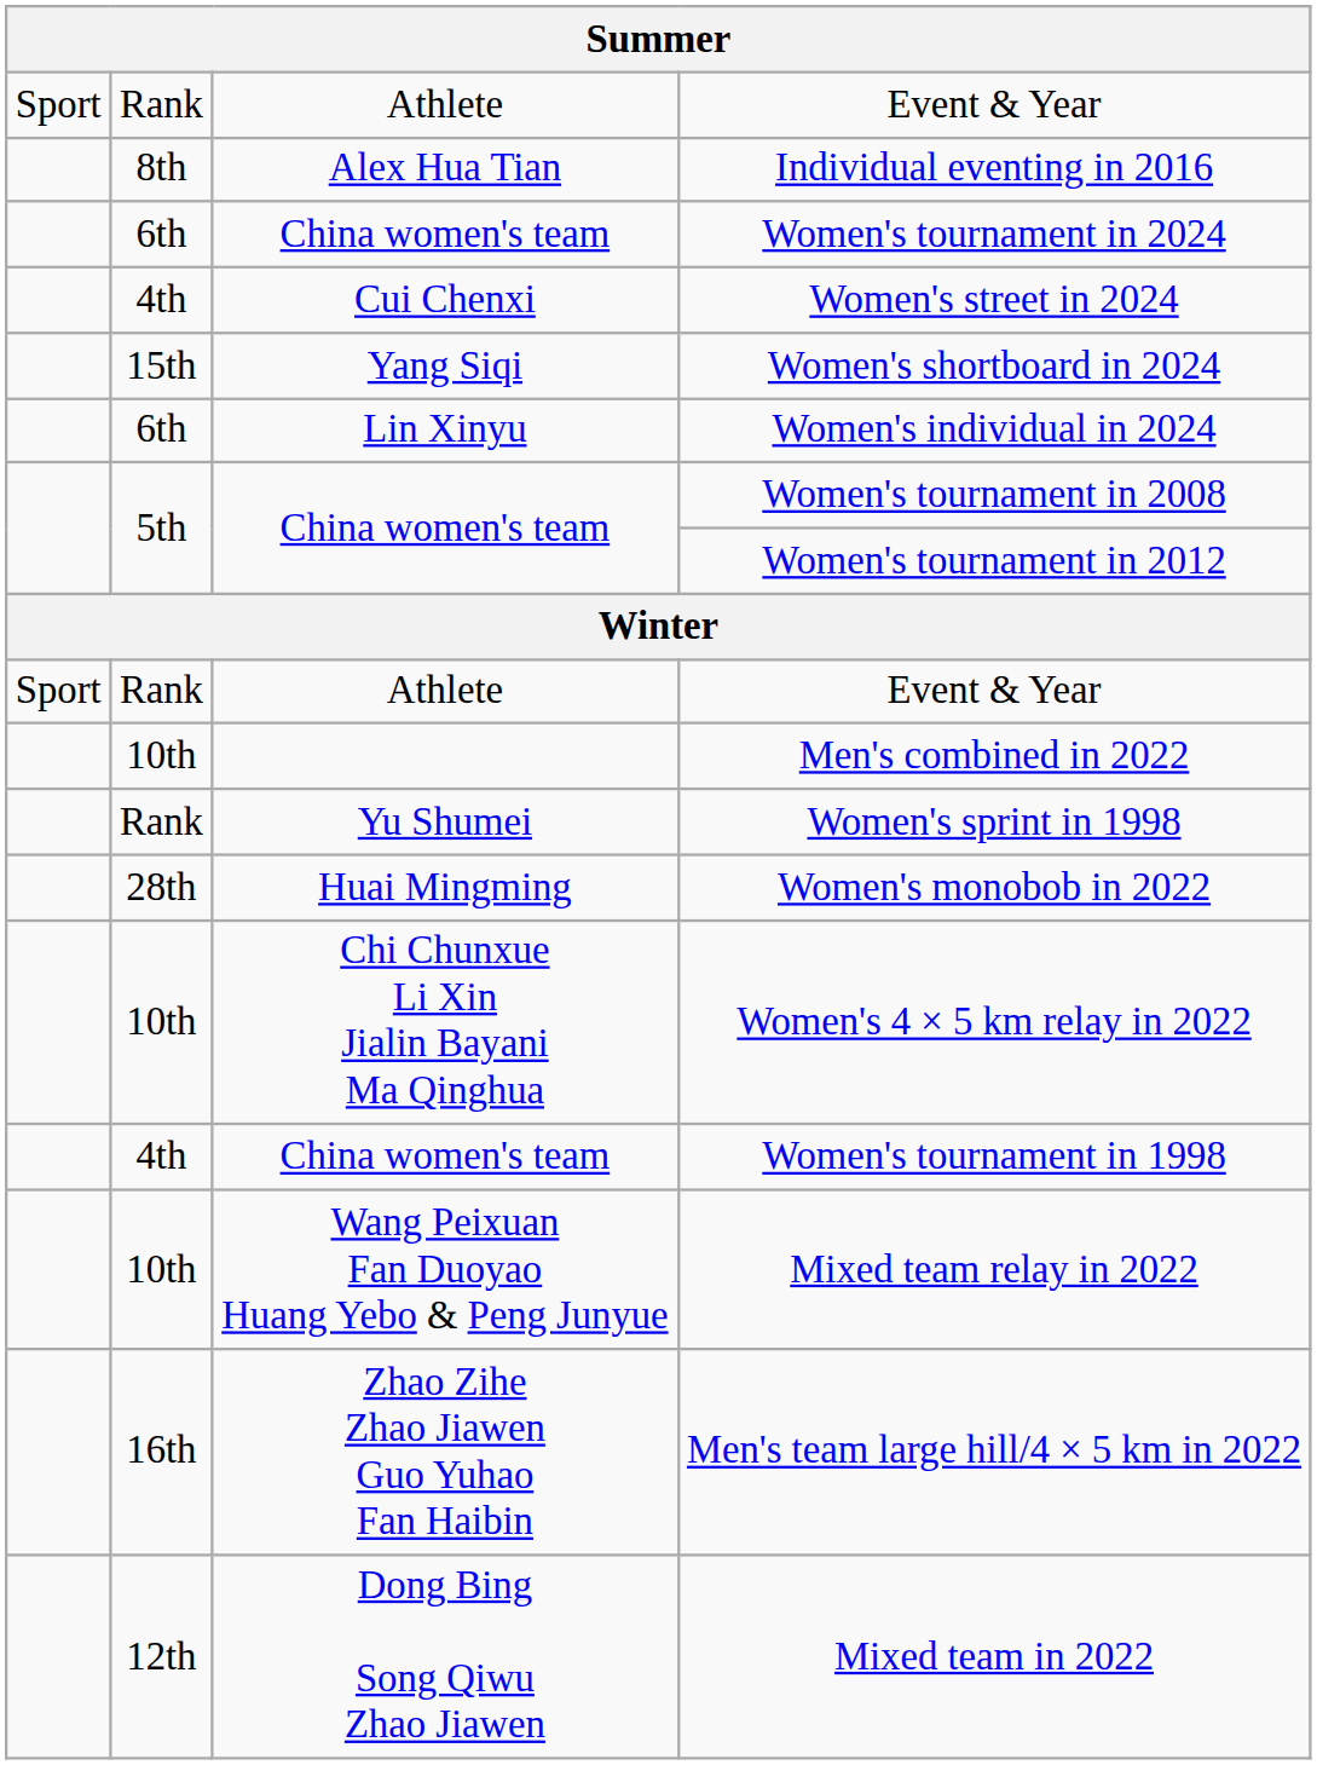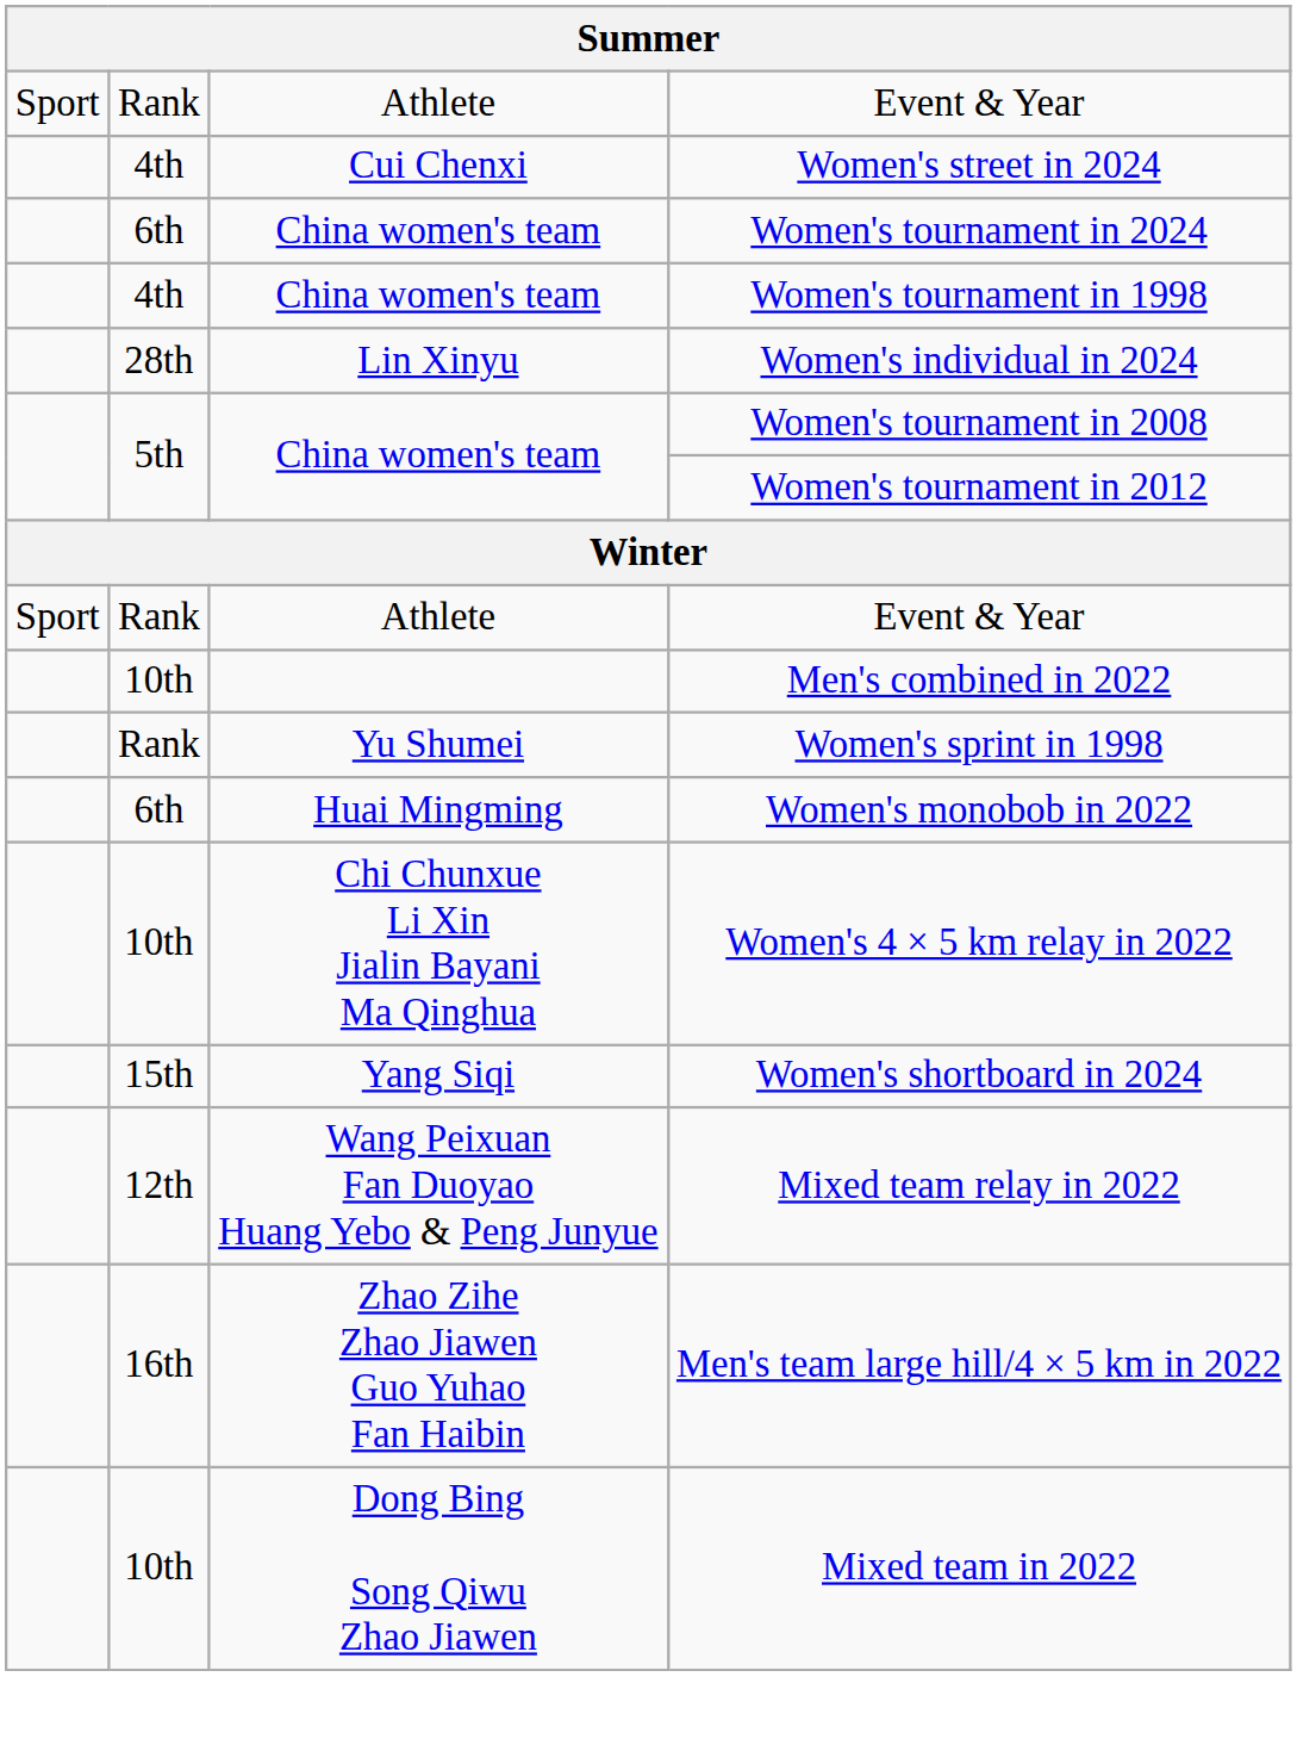- row: 8th | Alex Hua Tian | Individual eventing in 2016
rows swapped: Women's tournament in 2024 <-> Women's street in 2024
rows swapped: Women's shortboard in 2024 <-> Women's tournament in 1998
Women's individual in 2024 | column 2: 6th -> 28th
Women's monobob in 2022 | column 2: 28th -> 6th
Mixed team relay in 2022 | column 2: 10th -> 12th
Mixed team in 2022 | column 2: 12th -> 10th
